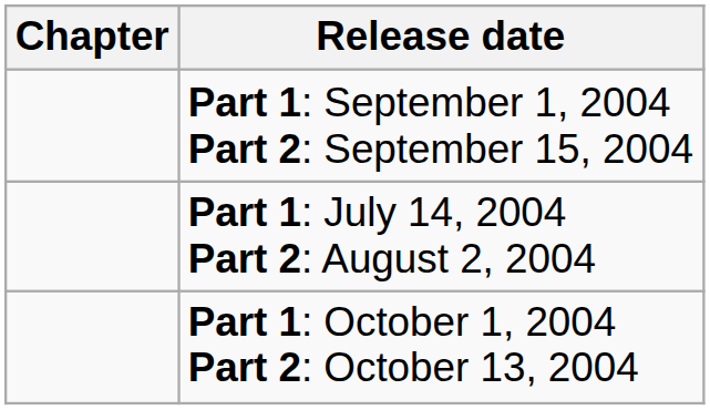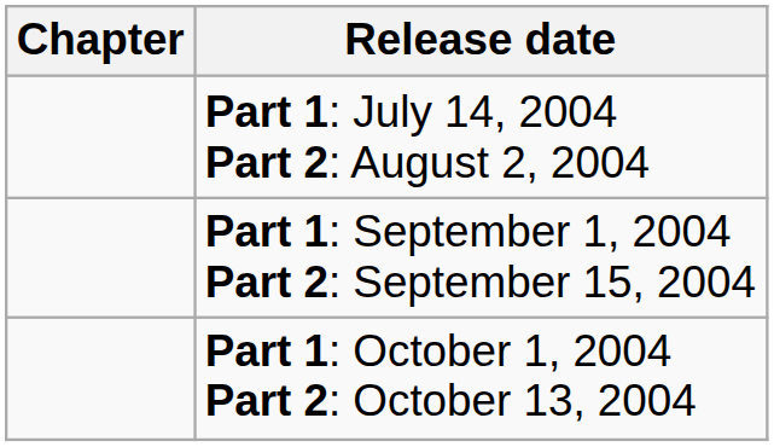rows swapped: Part 1: July 14, 2004 Part 2: August 2, 2004 <-> Part 1: September 1, 2004 Part 2: September 15, 2004
